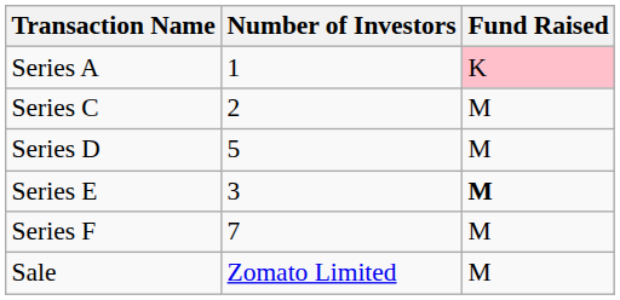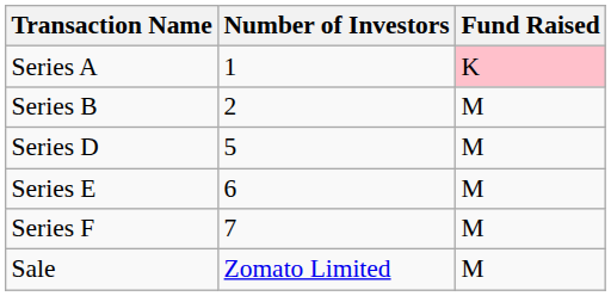+ row: Series B | 2 | M
- row: Series C | 2 | M
Series E | Number of Investors: 3 -> 6
Series E | Fund Raised: bold -> normal
